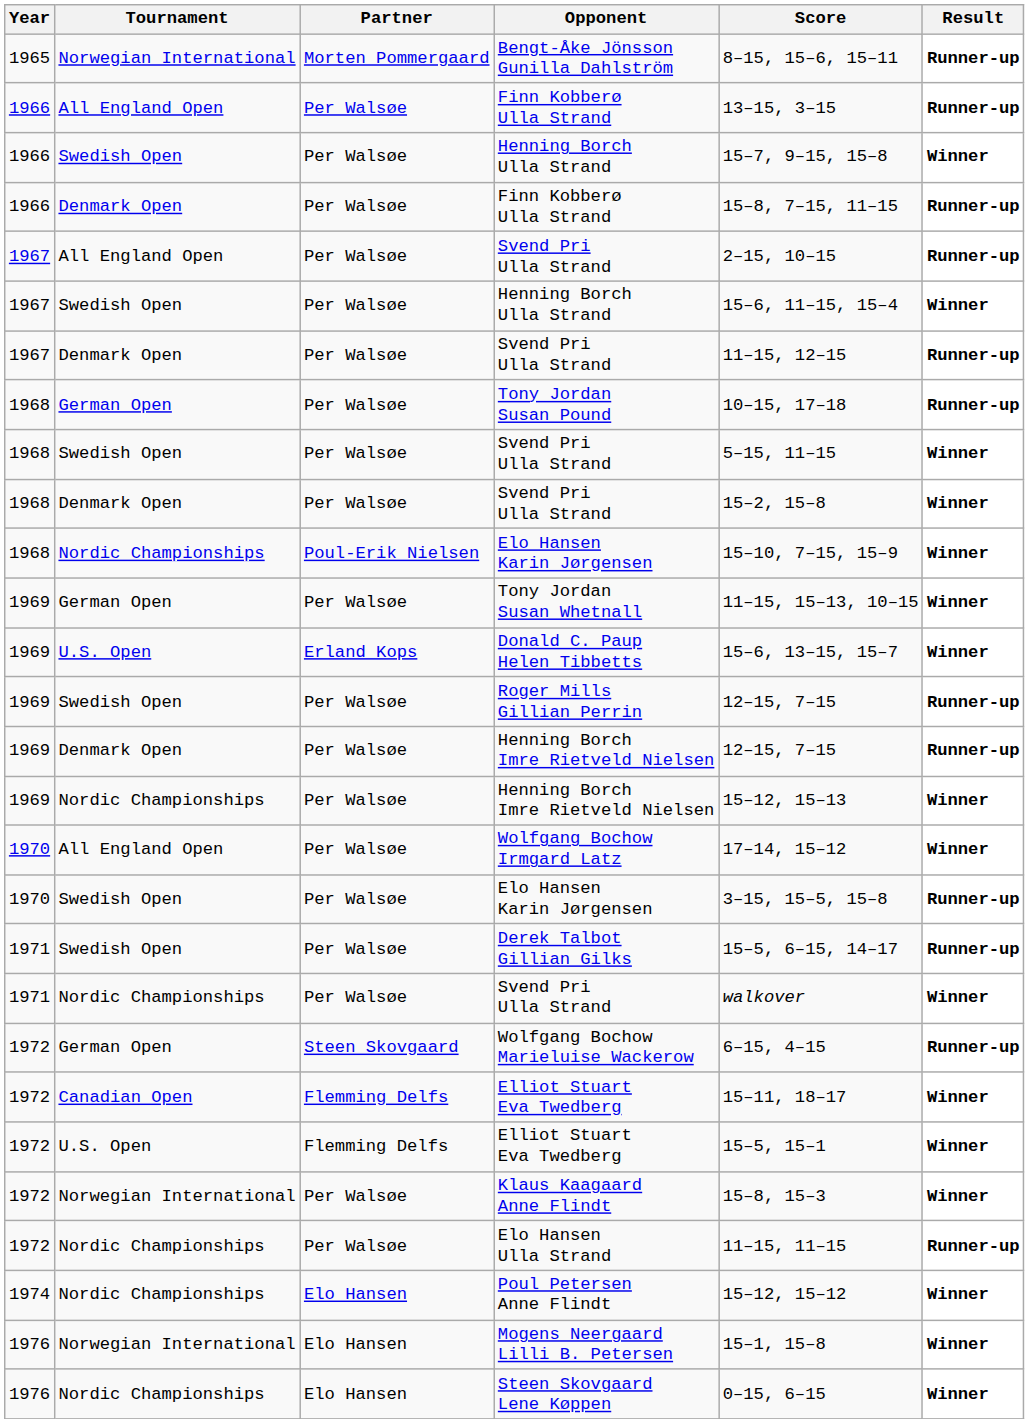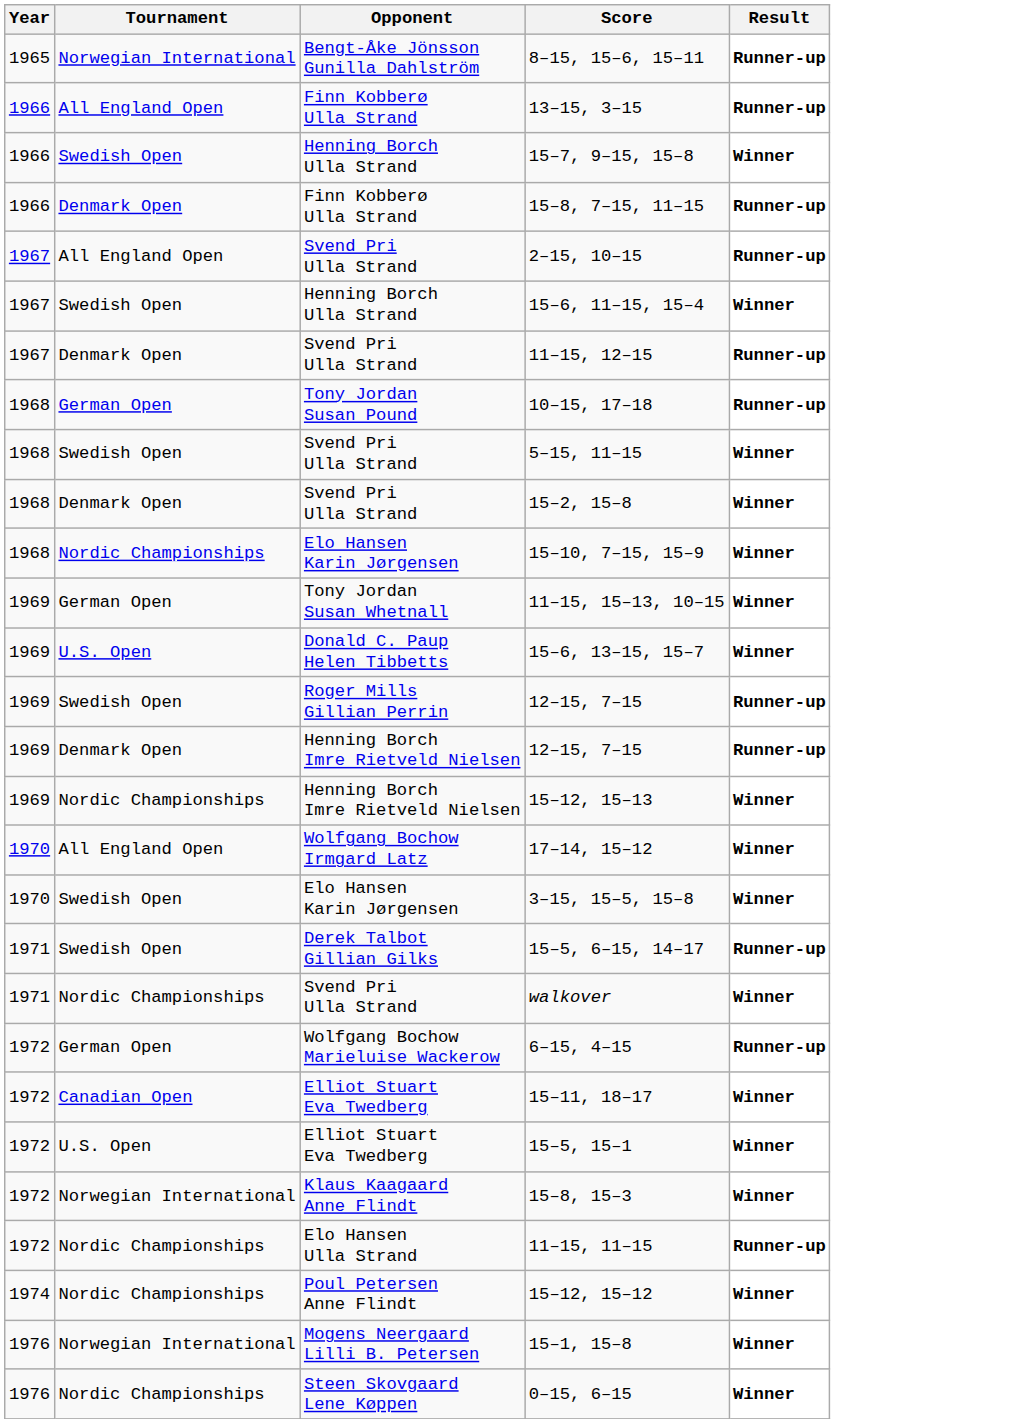- column: Partner | Morten Pommergaard | Per Walsøe | Per Walsøe | Per Walsøe | Per Walsøe | Per Walsøe | Per Walsøe | Per Walsøe | Per Walsøe | Per Walsøe | Poul-Erik Nielsen | Per Walsøe | Erland Kops | Per Walsøe | Per Walsøe | Per Walsøe | Per Walsøe | Per Walsøe | Per Walsøe | Per Walsøe | Steen Skovgaard | Flemming Delfs | Flemming Delfs | Per Walsøe | Per Walsøe | Elo Hansen | Elo Hansen | Elo Hansen
Swedish Open / Elo Hansen Karin Jørgensen | Result: Runner-up -> Winner
